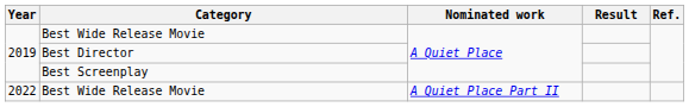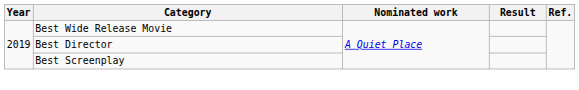- row: 2022 | Best Wide Release Movie | A Quiet Place Part II
